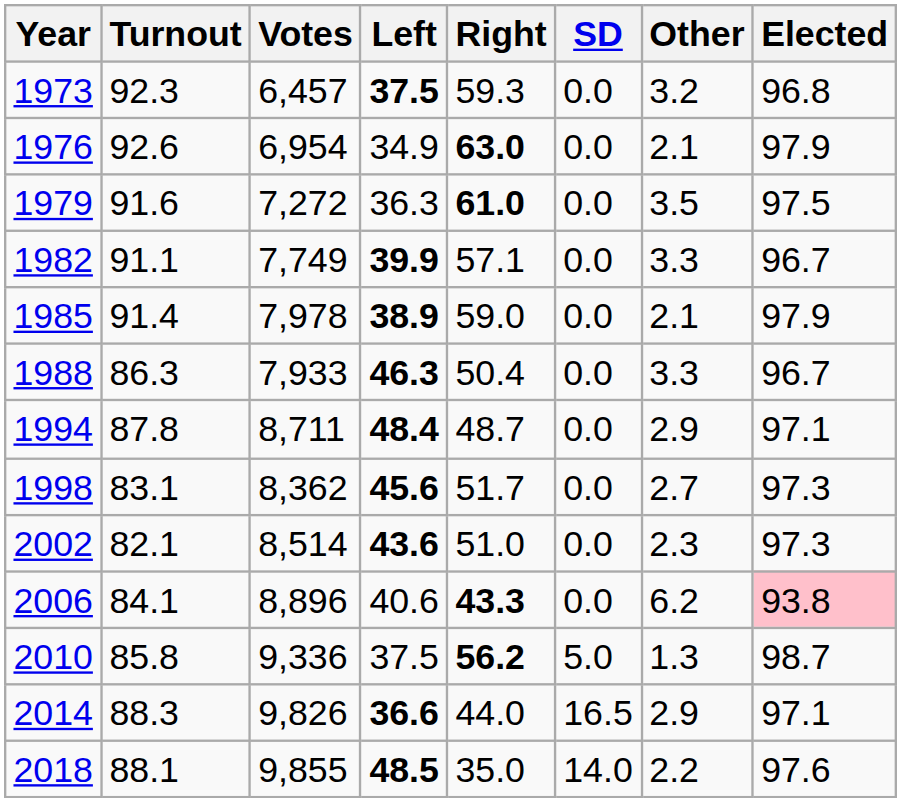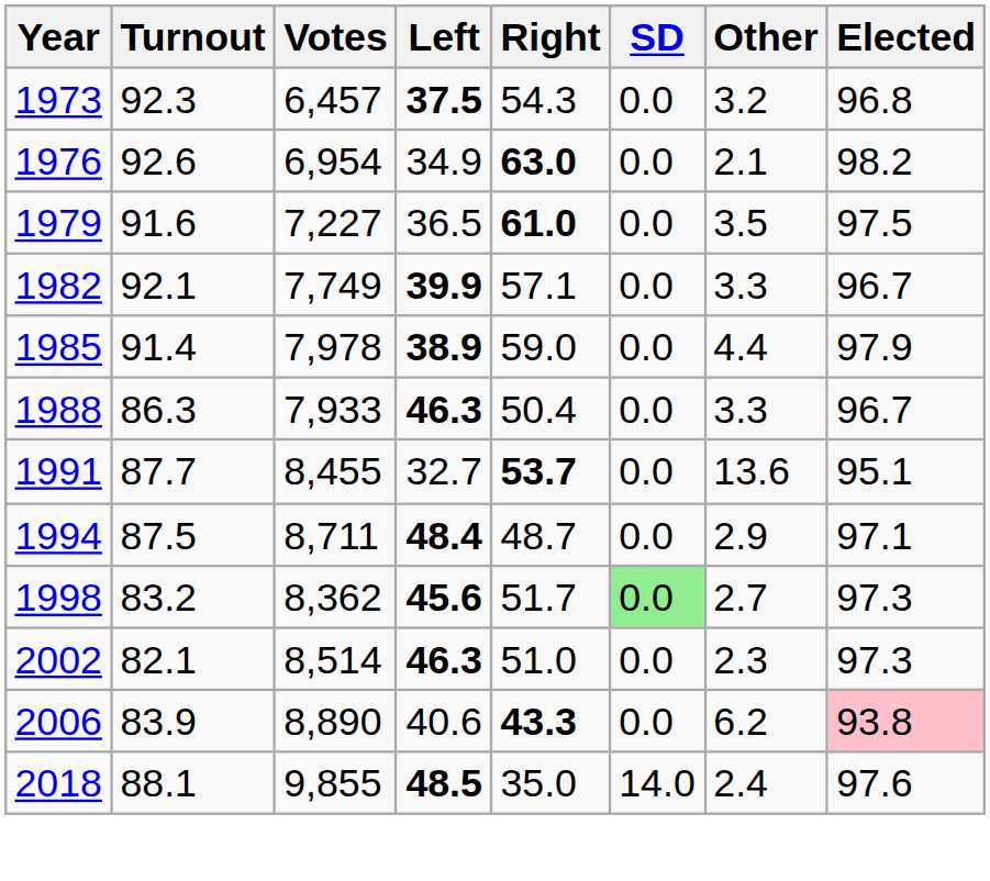1973 | Right: 59.3 -> 54.3
1976 | Elected: 97.9 -> 98.2
1979 | Votes: 7,272 -> 7,227
1979 | Left: 36.3 -> 36.5
1982 | Turnout: 91.1 -> 92.1
1985 | Other: 2.1 -> 4.4
+ row: 1991 | 87.7 | 8,455 | 32.7 | 53.7 | 0.0 | 13.6 | 95.1
1994 | Turnout: 87.8 -> 87.5
1998 | Turnout: 83.1 -> 83.2
1998 | SD: no background -> lightgreen background
2002 | Left: 43.6 -> 46.3
2006 | Turnout: 84.1 -> 83.9
2006 | Votes: 8,896 -> 8,890
- row: 2010 | 85.8 | 9,336 | 37.5 | 56.2 | 5.0 | 1.3 | 98.7
- row: 2014 | 88.3 | 9,826 | 36.6 | 44.0 | 16.5 | 2.9 | 97.1
2018 | Other: 2.2 -> 2.4
